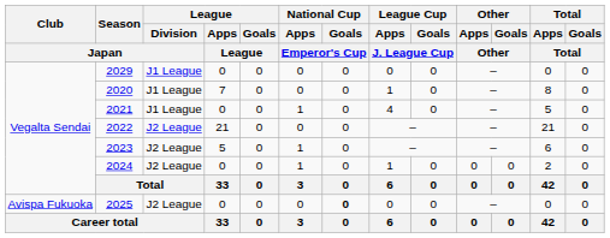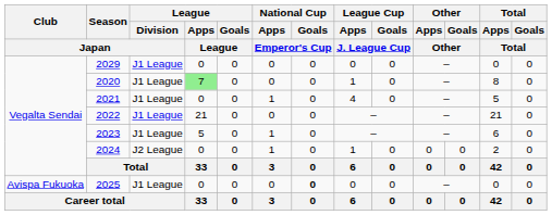2020 | League / Apps / League: no background -> lightgreen background
2022 | League / Division / Japan: J2 League -> J1 League
2023 | League / Division / Japan: J2 League -> J1 League
2025 | League / Division / Japan: J2 League -> J1 League
